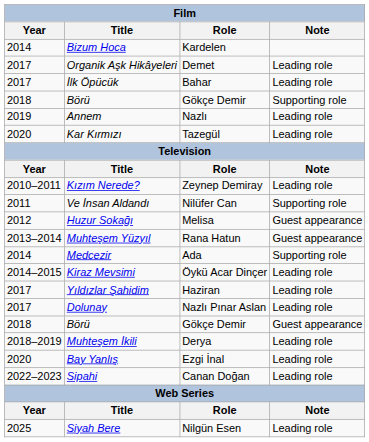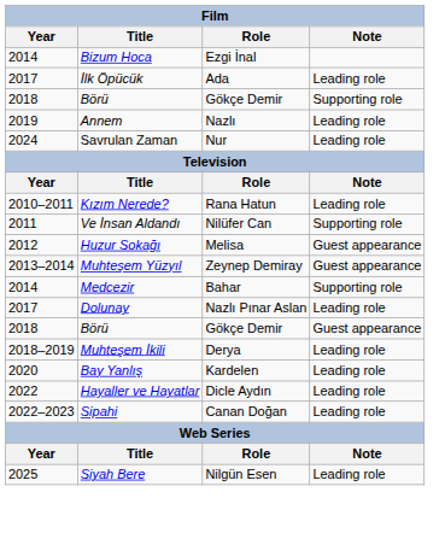Bizum Hoca | Role: Kardelen -> Ezgi İnal
- row: 2017 | Organik Aşk Hikâyeleri | Demet | Leading role
İlk Öpücük | Role: Bahar -> Ada
- row: 2020 | Kar Kırmızı | Tazegül | Leading role
+ row: 2024 | Savrulan Zaman | Nur | Leading role
Kızım Nerede? | Role: Zeynep Demiray -> Rana Hatun
Muhteşem Yüzyıl | Role: Rana Hatun -> Zeynep Demiray
Medcezir | Role: Ada -> Bahar
- row: 2014–2015 | Kiraz Mevsimi | Öykü Acar Dinçer | Leading role
- row: 2017 | Yıldızlar Şahidim | Haziran | Leading role
Bay Yanlış | Role: Ezgi İnal -> Kardelen
+ row: 2022 | Hayaller ve Hayatlar | Dicle Aydın | Leading role
